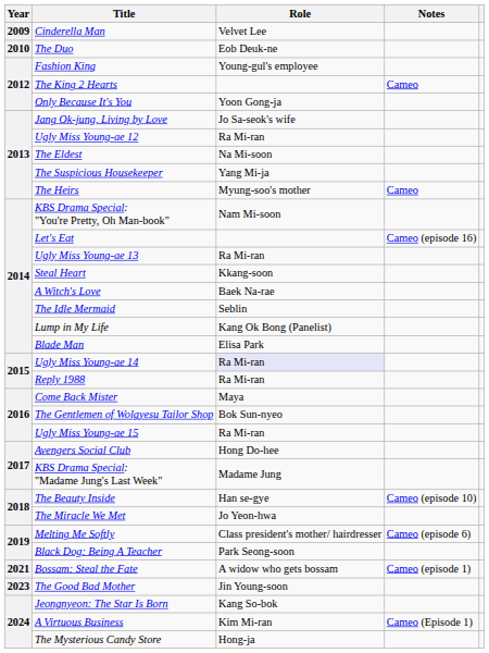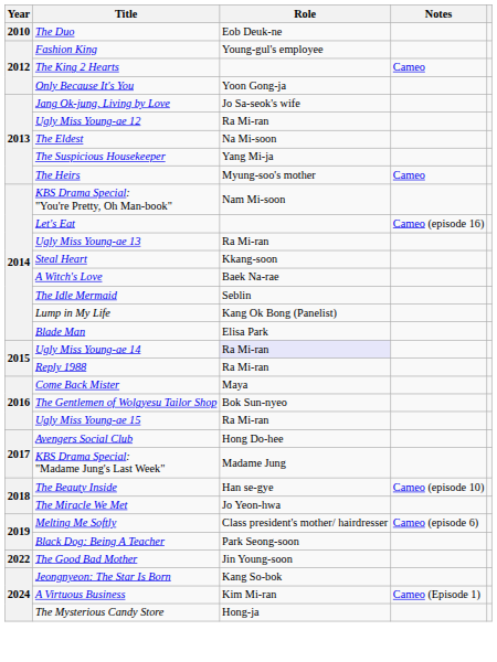- row: 2009 | Cinderella Man | Velvet Lee
- row: 2021 | Bossam: Steal the Fate | A widow who gets bossam | Cameo (episode 1)
The Good Bad Mother | Year: 2023 -> 2022
